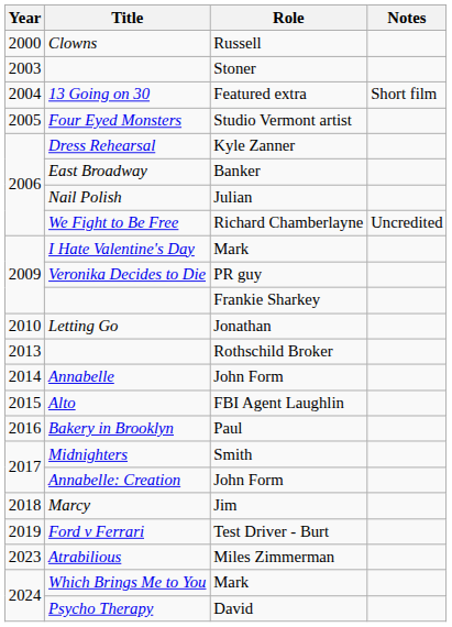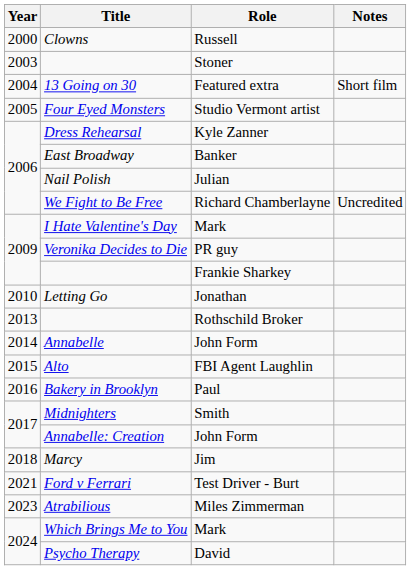Ford v Ferrari | Year: 2019 -> 2021
